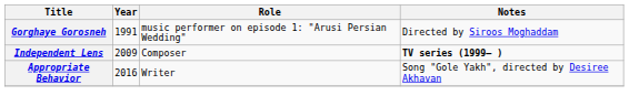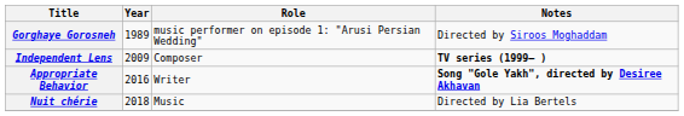Gorghaye Gorosneh | Year: 1991 -> 1989
Appropriate Behavior | Notes: normal -> bold
+ row: Nuit chérie | 2018 | Music | Directed by Lia Bertels
